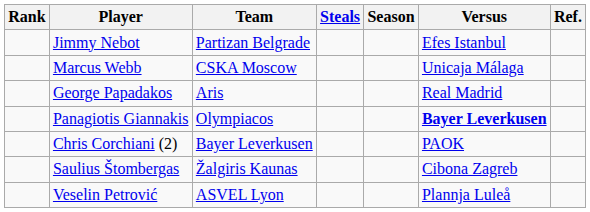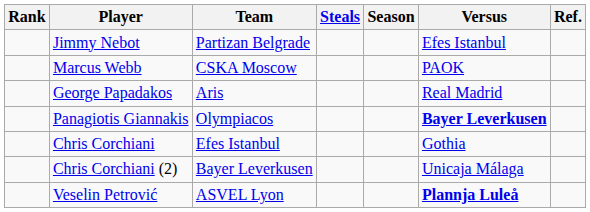Marcus Webb | Versus: Unicaja Málaga -> PAOK
+ row: Chris Corchiani | Efes Istanbul | Gothia
Chris Corchiani (2) | Versus: PAOK -> Unicaja Málaga
- row: Saulius Štombergas | Žalgiris Kaunas | Cibona Zagreb
Veselin Petrović | Versus: normal -> bold
